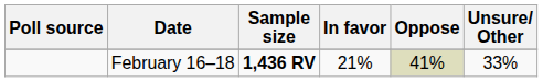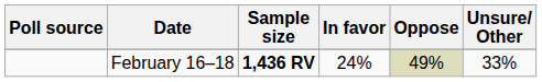February 16–18 | In favor: 21% -> 24%
February 16–18 | Oppose: 41% -> 49%
